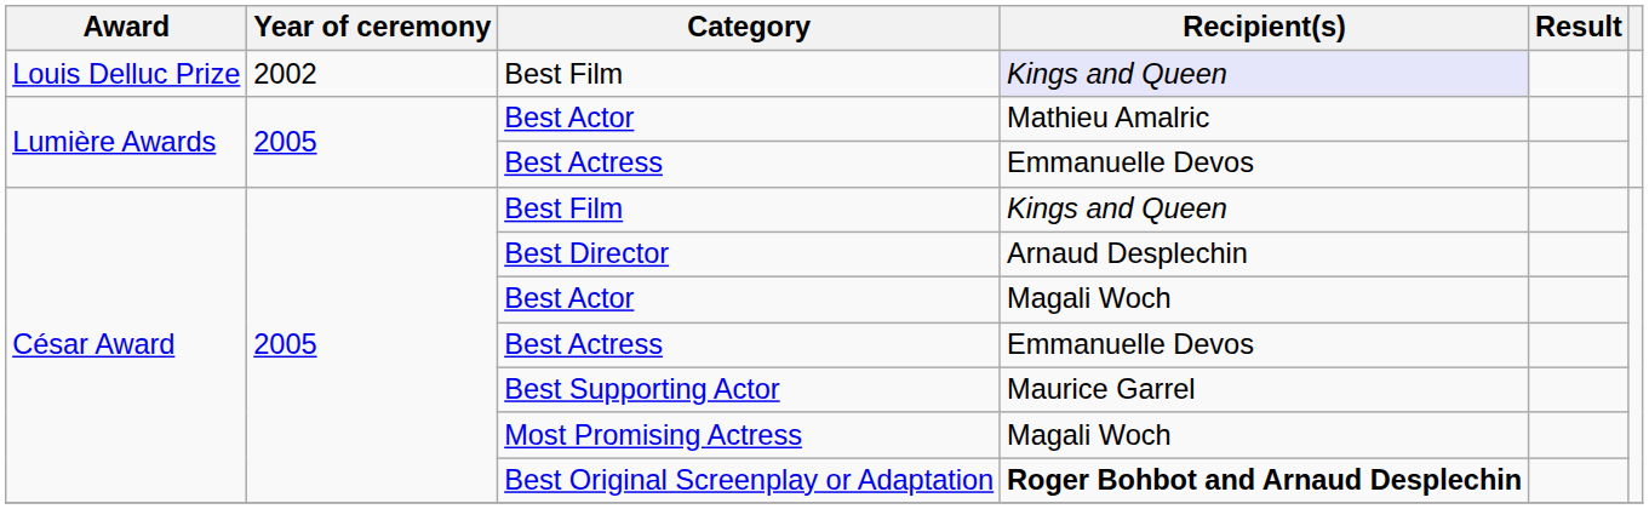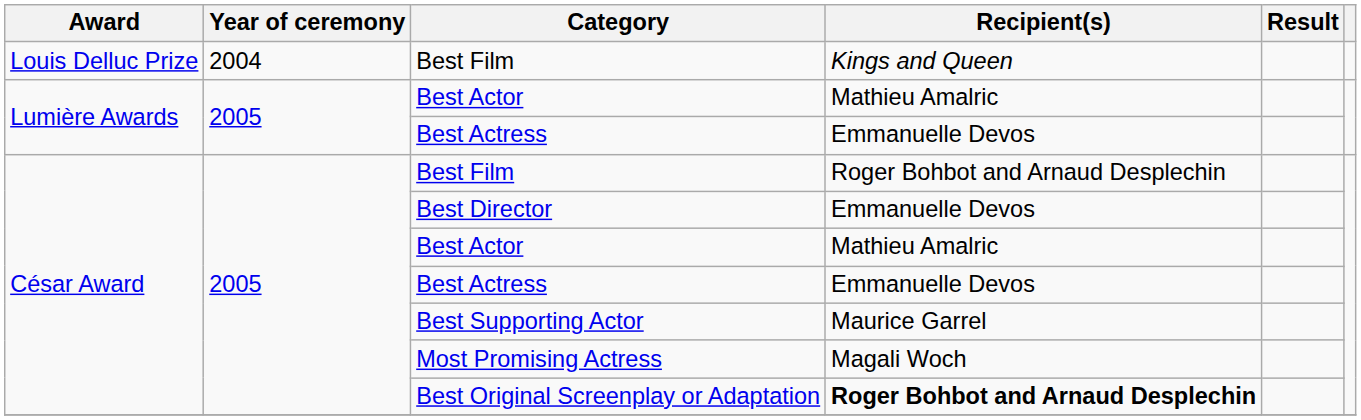Louis Delluc Prize / Best Film | Year of ceremony: 2002 -> 2004
Louis Delluc Prize / Best Film | Recipient(s): lavender background -> no background
César Award / Best Film | Recipient(s): Kings and Queen -> Roger Bohbot and Arnaud Desplechin
Best Director | Recipient(s): Arnaud Desplechin -> Emmanuelle Devos
César Award / Best Actor | Recipient(s): Magali Woch -> Mathieu Amalric
